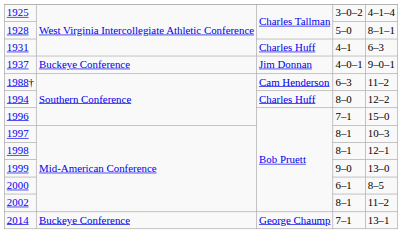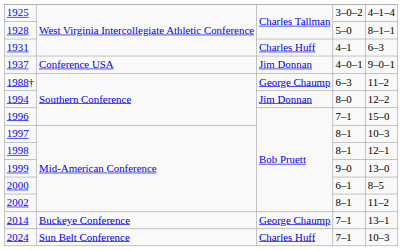1937 | column 2: Buckeye Conference -> Conference USA
1988† | column 3: Cam Henderson -> George Chaump
1994 | column 3: Charles Huff -> Jim Donnan
+ row: 2024 | Sun Belt Conference | Charles Huff | 7–1 | 10–3
